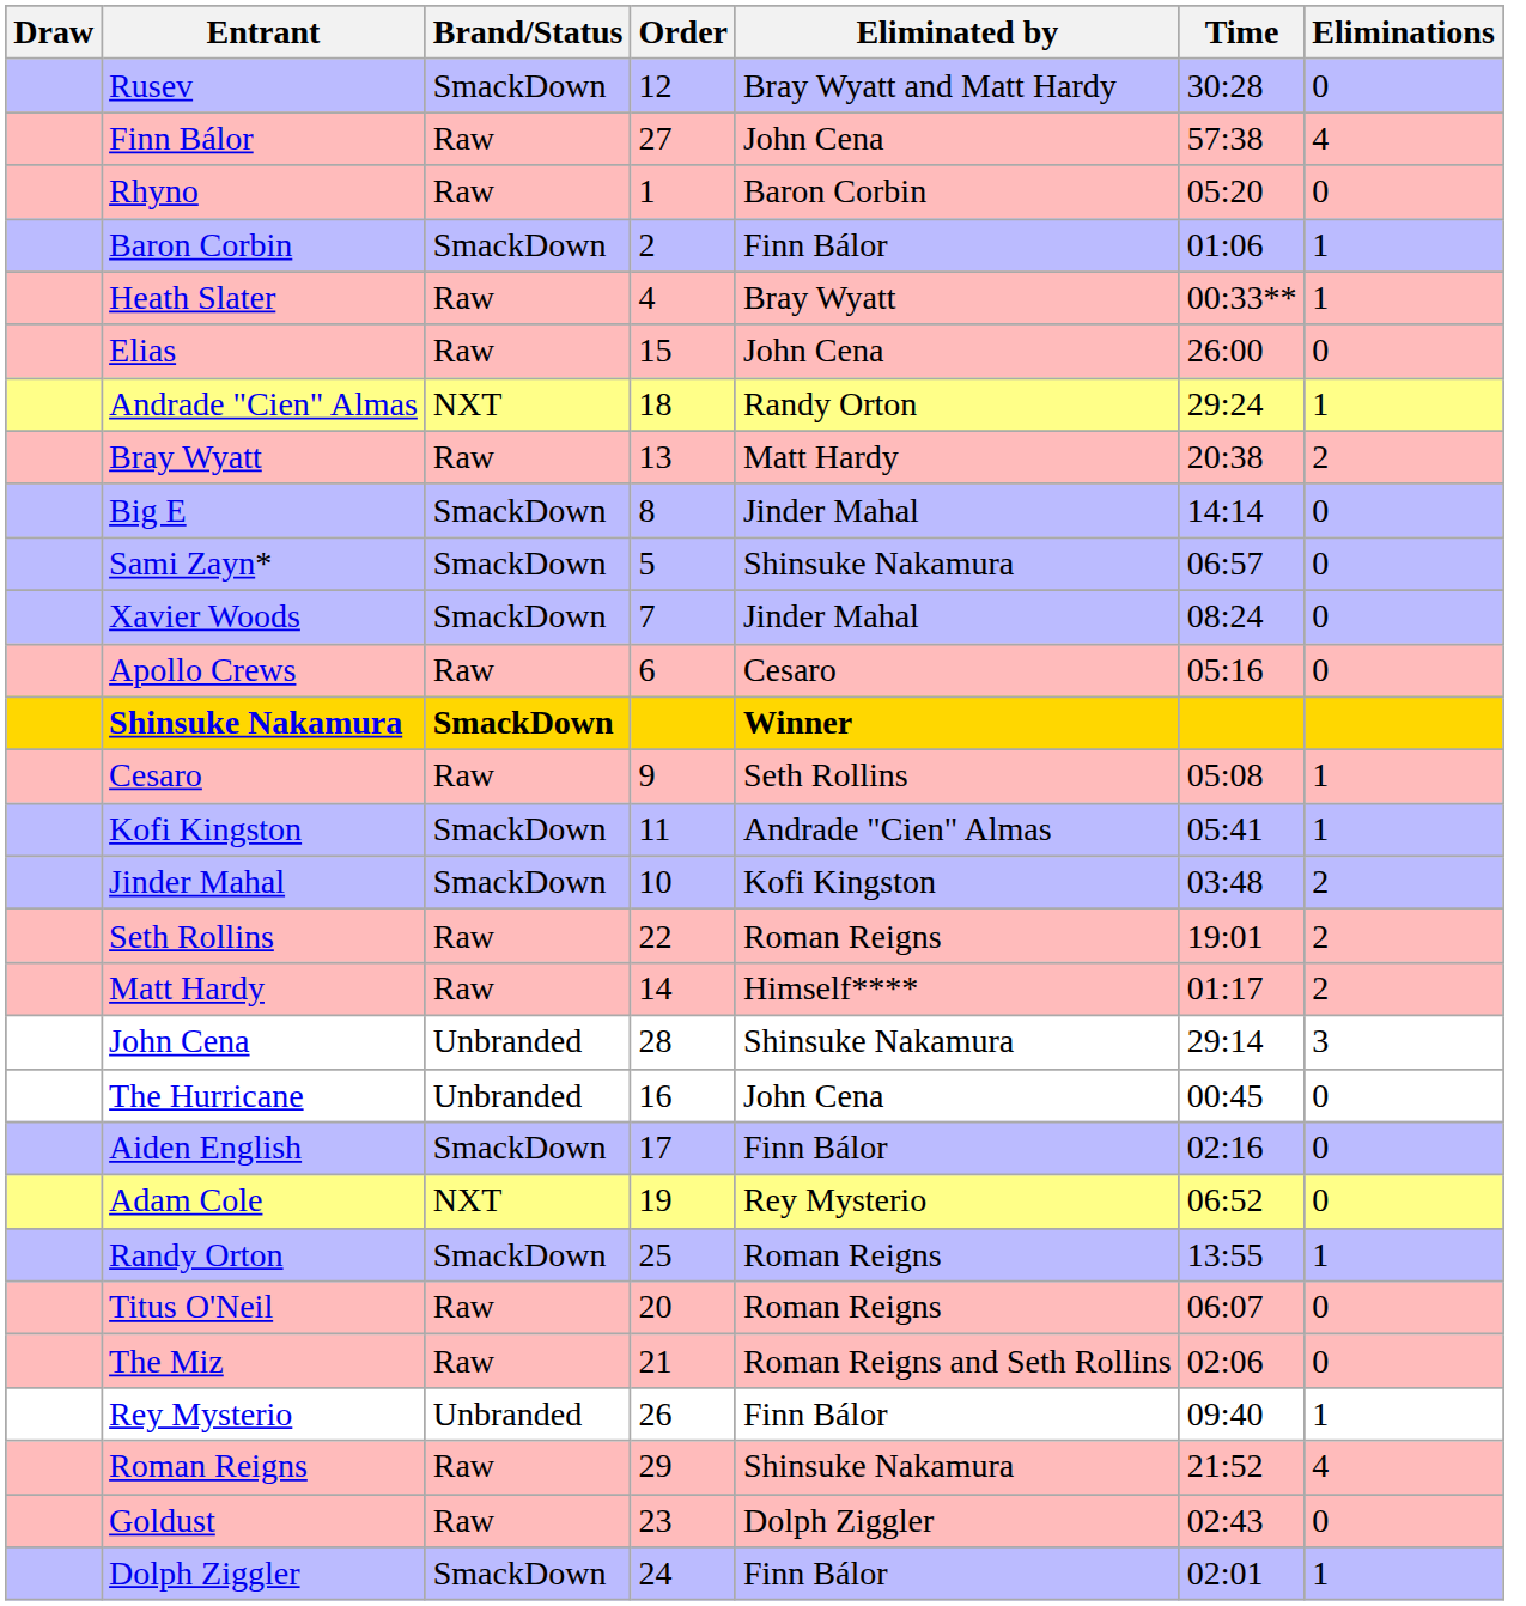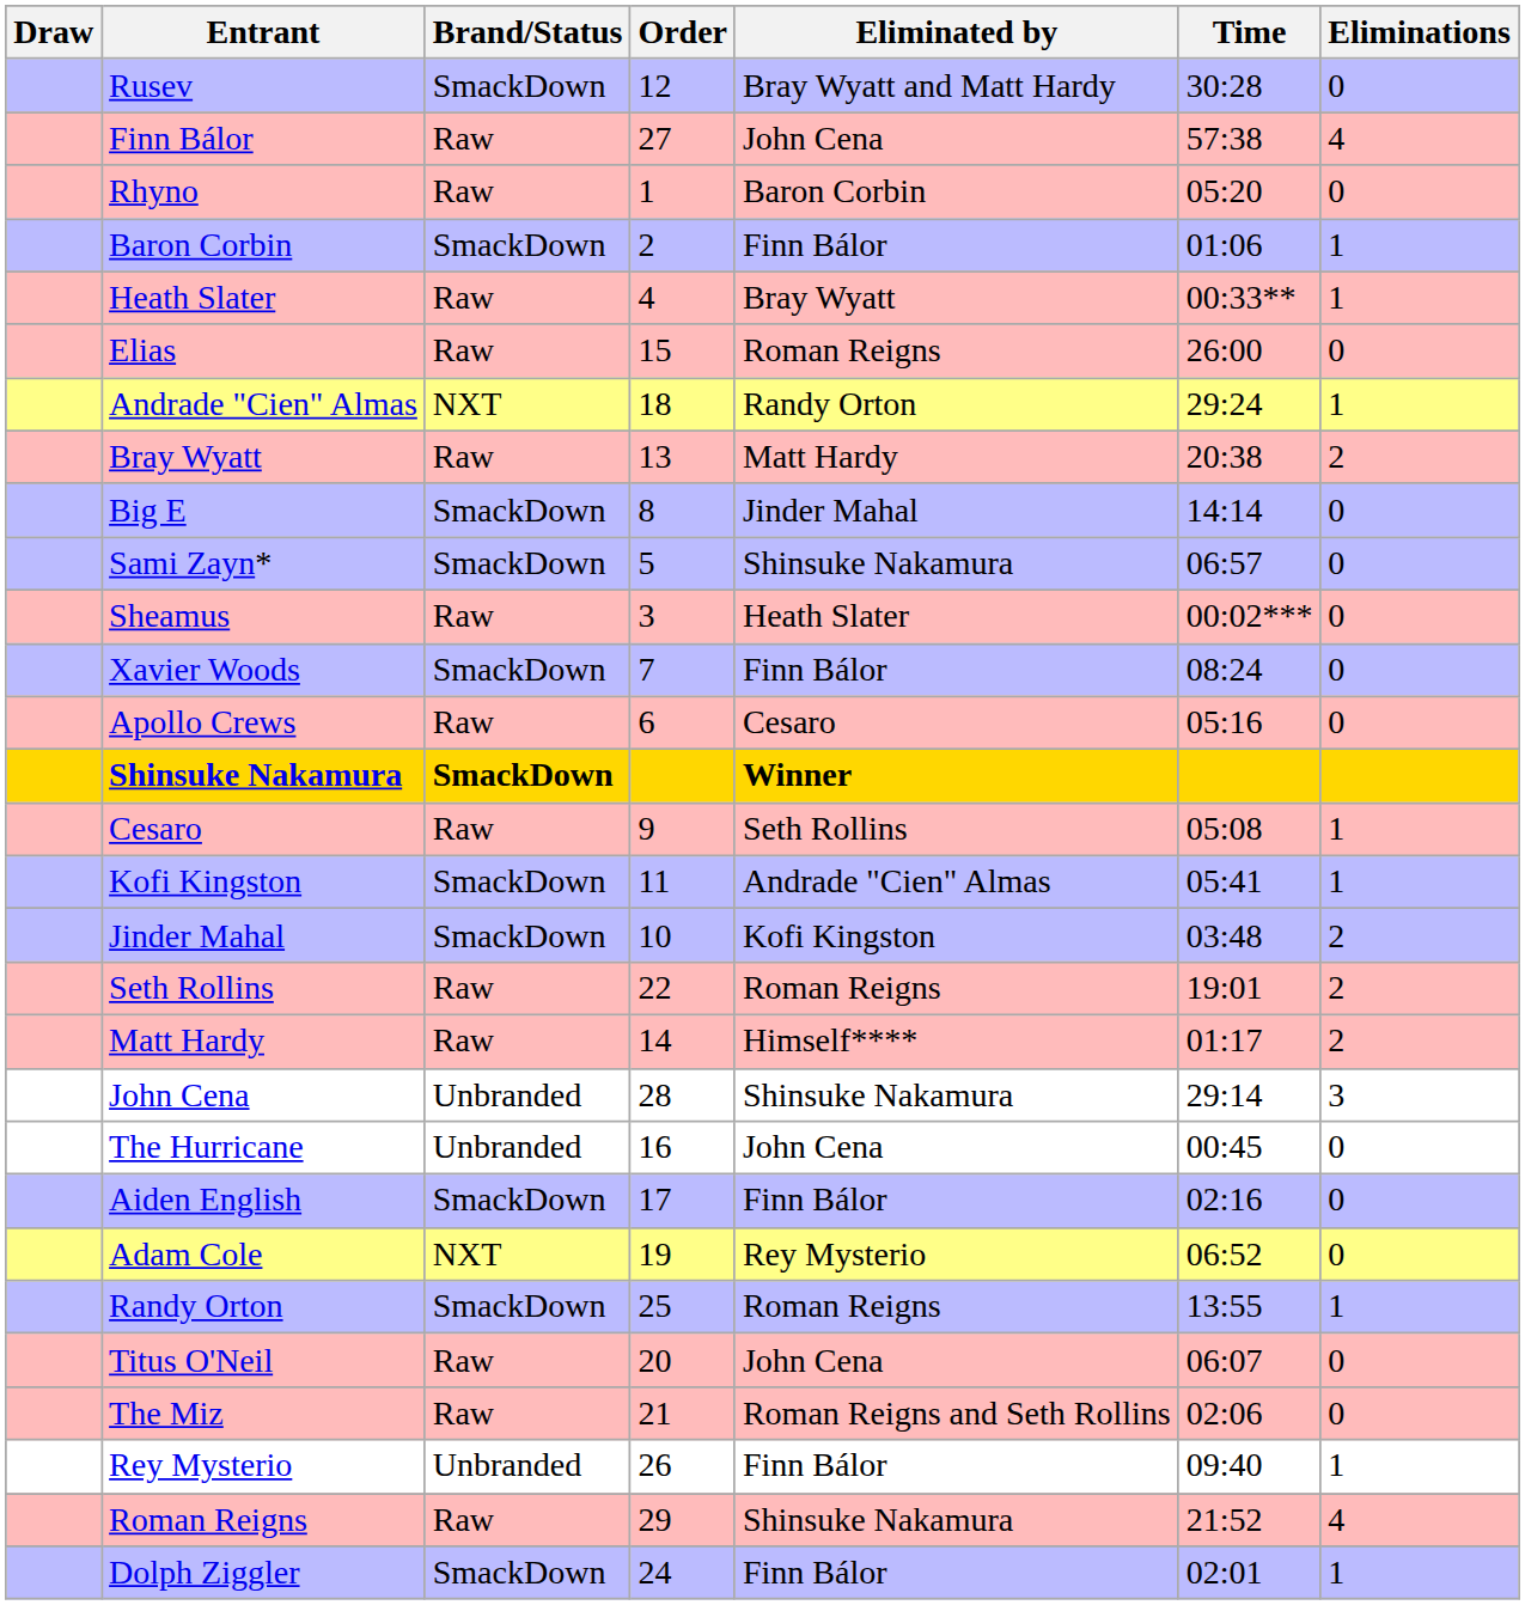Elias | Eliminated by: John Cena -> Roman Reigns
+ row: Sheamus | Raw | 3 | Heath Slater | 00:02*** | 0
Xavier Woods | Eliminated by: Jinder Mahal -> Finn Bálor
Titus O'Neil | Eliminated by: Roman Reigns -> John Cena
- row: Goldust | Raw | 23 | Dolph Ziggler | 02:43 | 0
